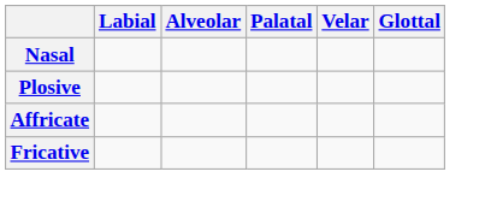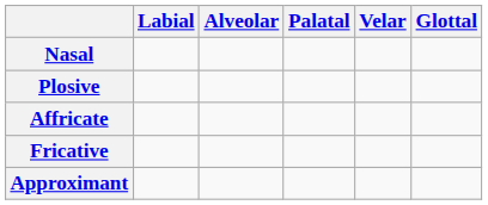+ row: Approximant
